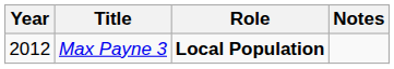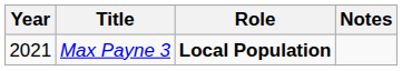Max Payne 3 | Year: 2012 -> 2021
